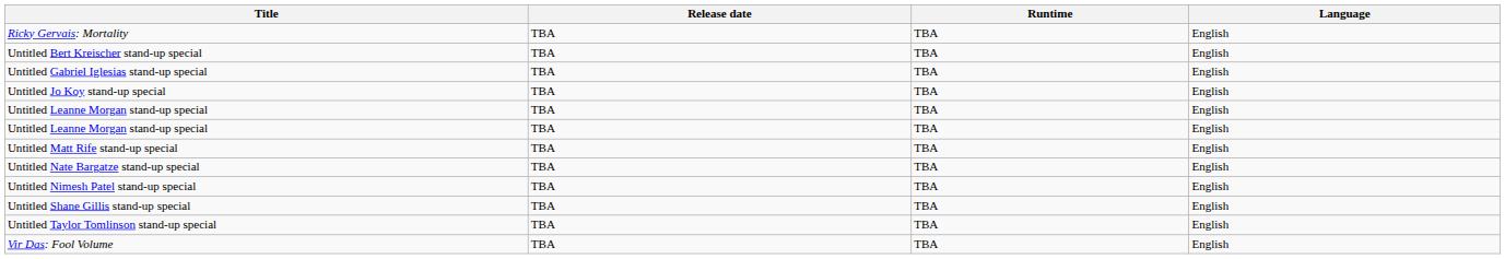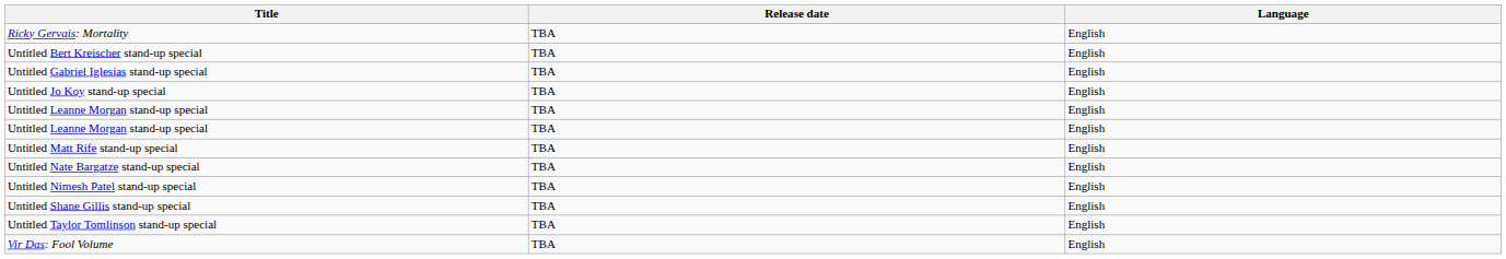- column: Runtime | TBA | TBA | TBA | TBA | TBA | TBA | TBA | TBA | TBA | TBA | TBA | TBA
